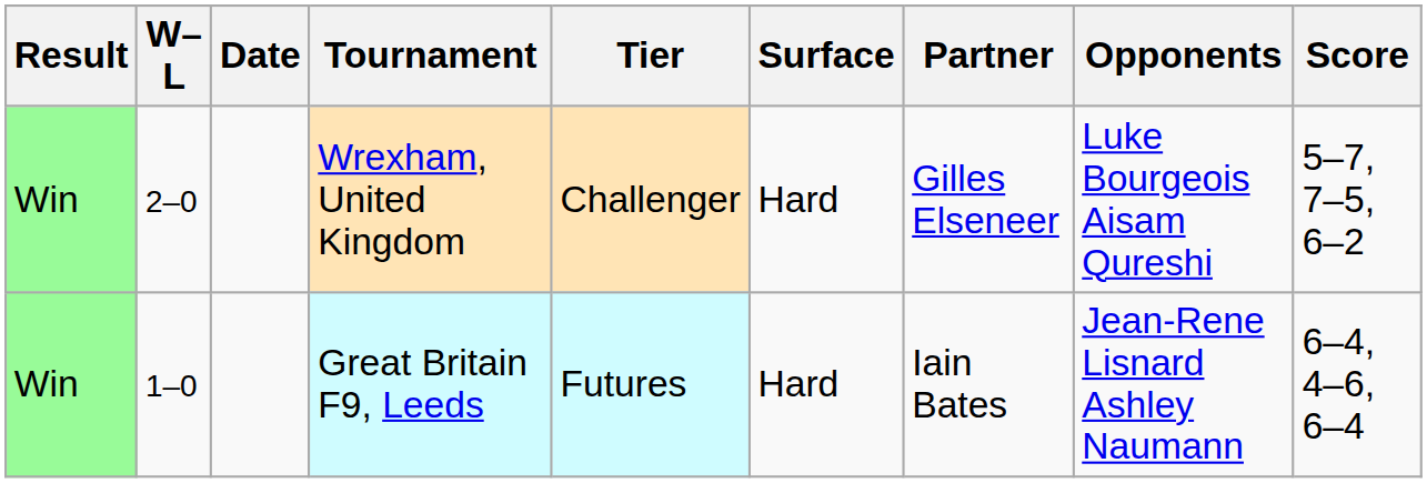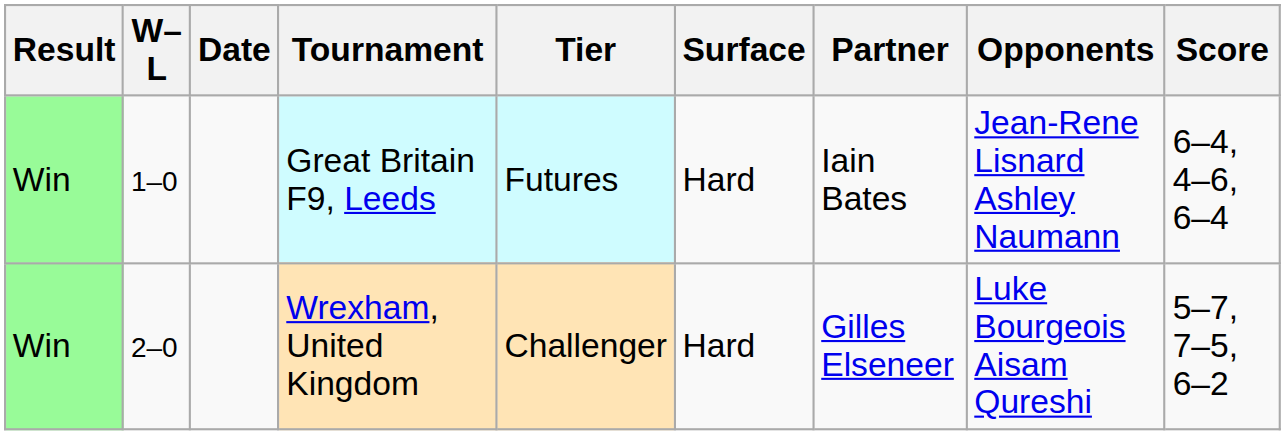rows swapped: Great Britain F9, Leeds <-> Wrexham, United Kingdom
